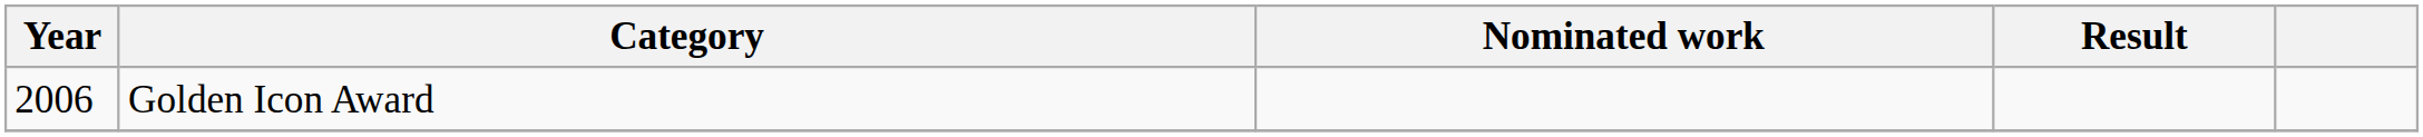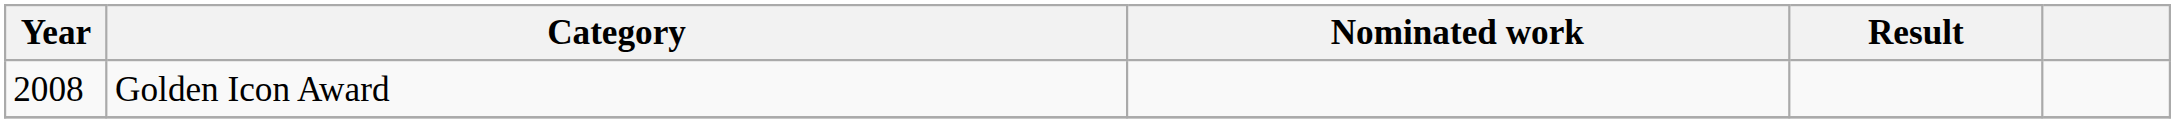Golden Icon Award | Year: 2006 -> 2008
